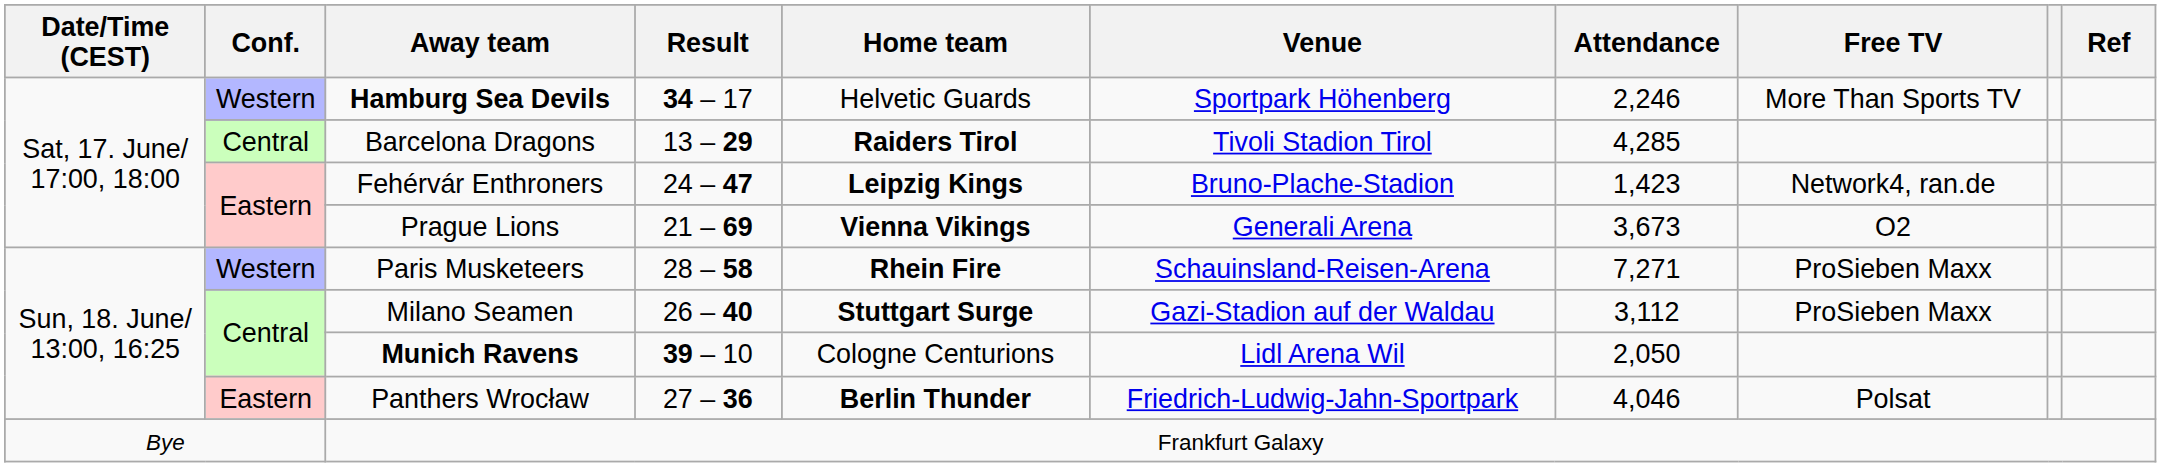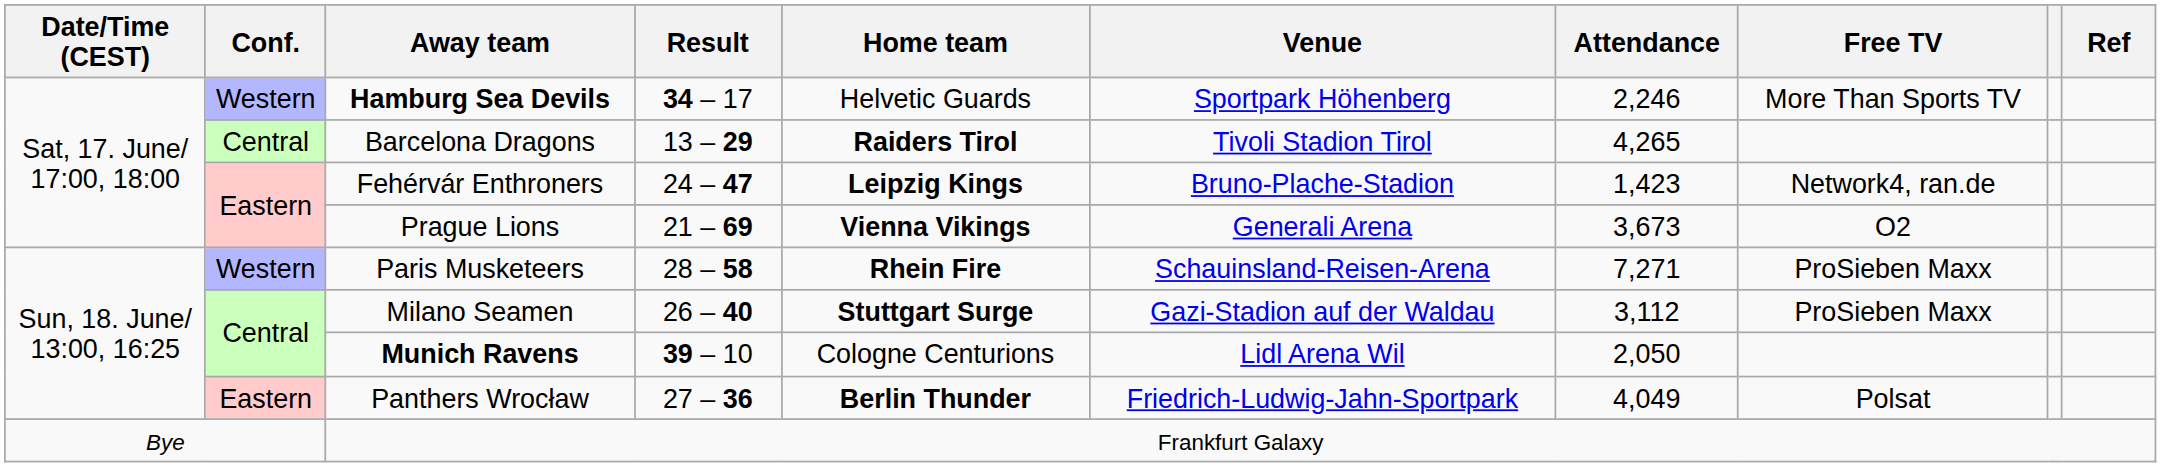Barcelona Dragons | Attendance: 4,285 -> 4,265
Panthers Wrocław | Attendance: 4,046 -> 4,049
